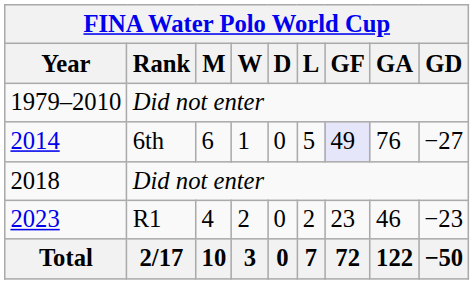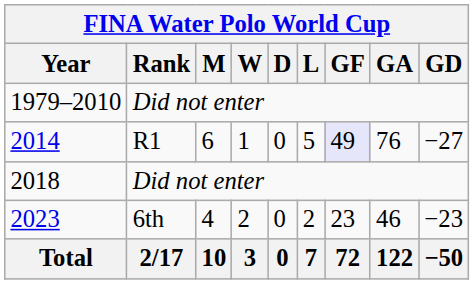2014 | Rank: 6th -> R1
2023 | Rank: R1 -> 6th
